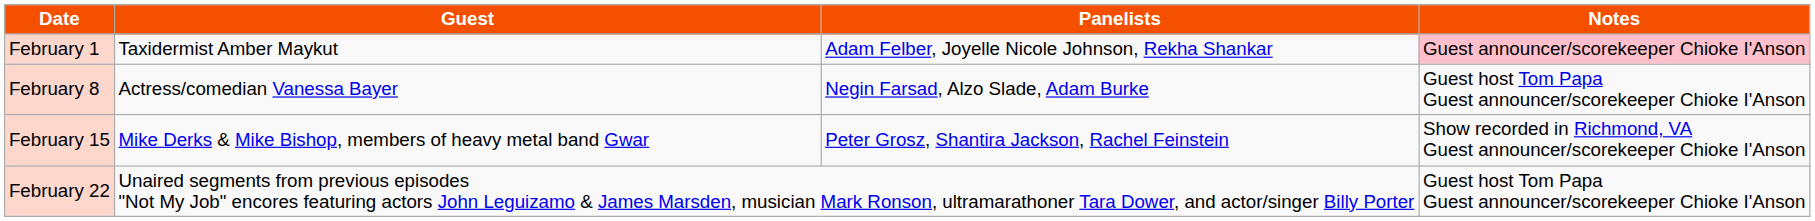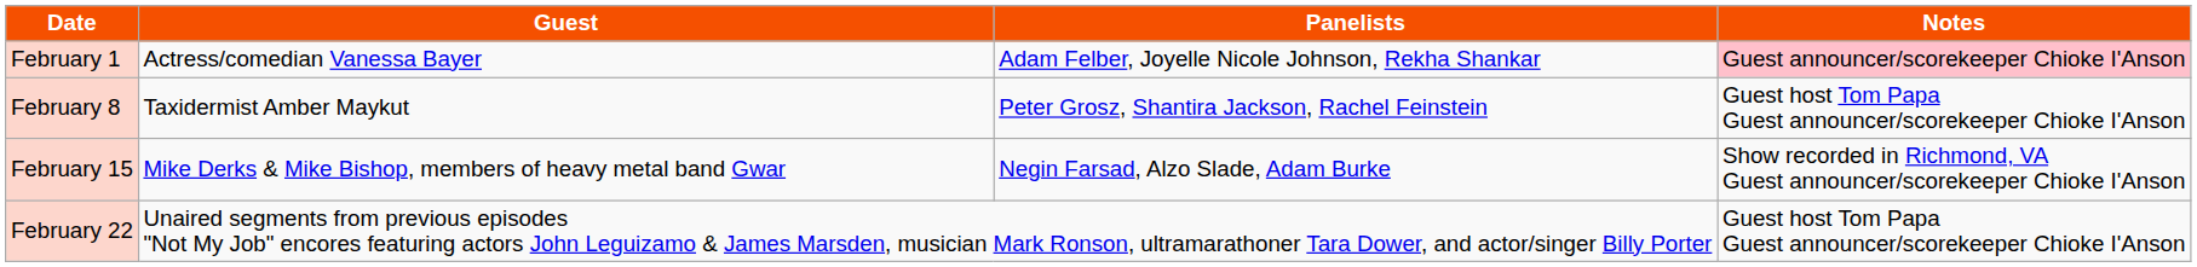February 1 | Guest: Taxidermist Amber Maykut -> Actress/comedian Vanessa Bayer
February 8 | Guest: Actress/comedian Vanessa Bayer -> Taxidermist Amber Maykut
February 8 | Panelists: Negin Farsad, Alzo Slade, Adam Burke -> Peter Grosz, Shantira Jackson, Rachel Feinstein
February 15 | Panelists: Peter Grosz, Shantira Jackson, Rachel Feinstein -> Negin Farsad, Alzo Slade, Adam Burke
